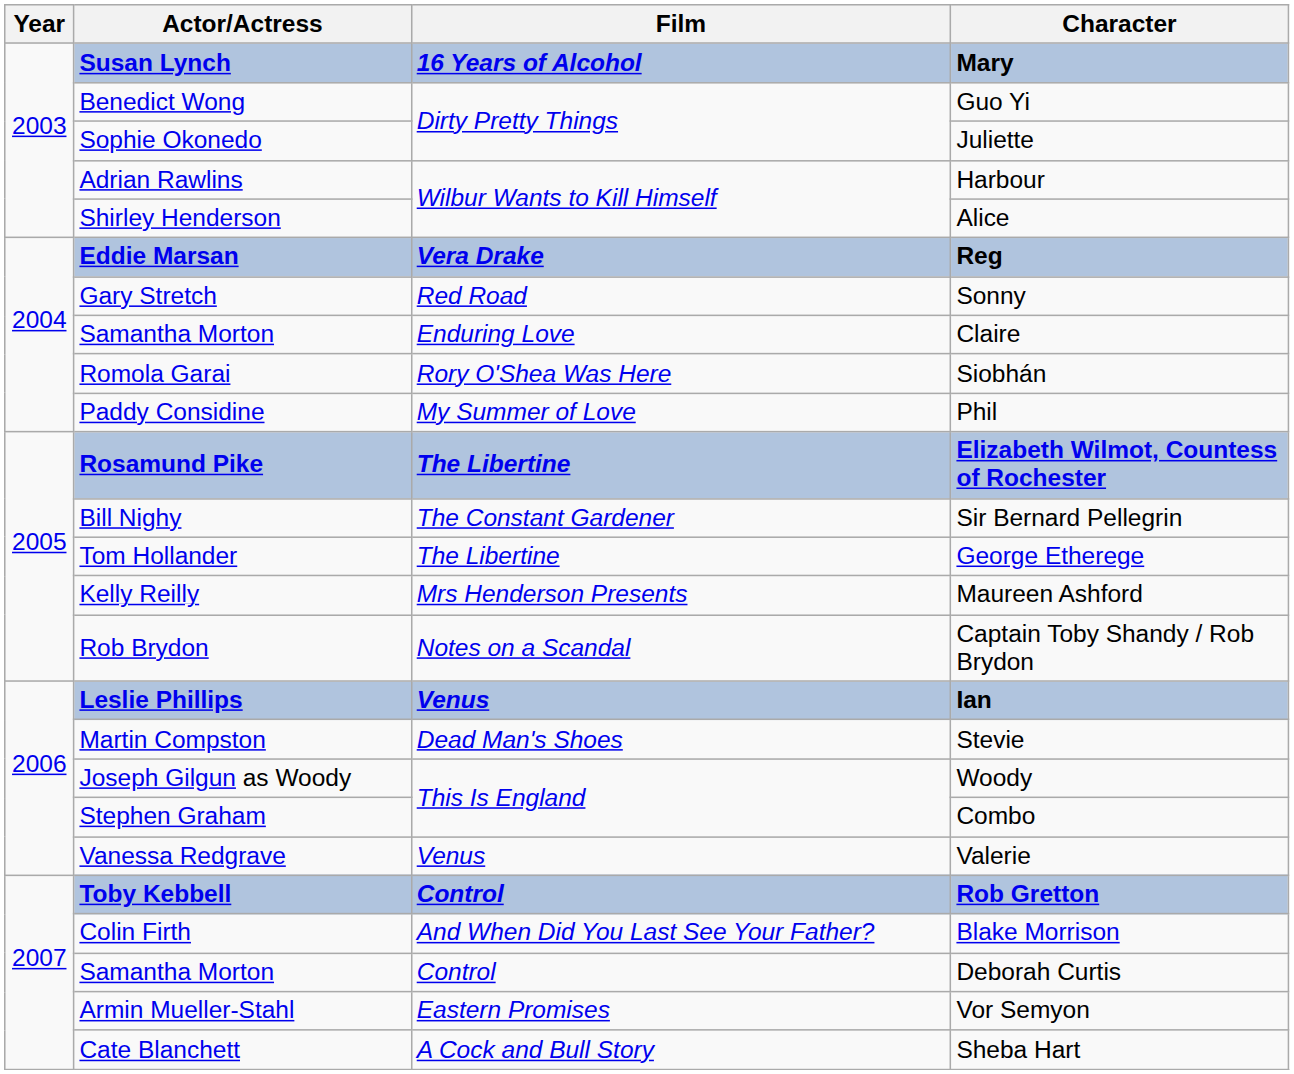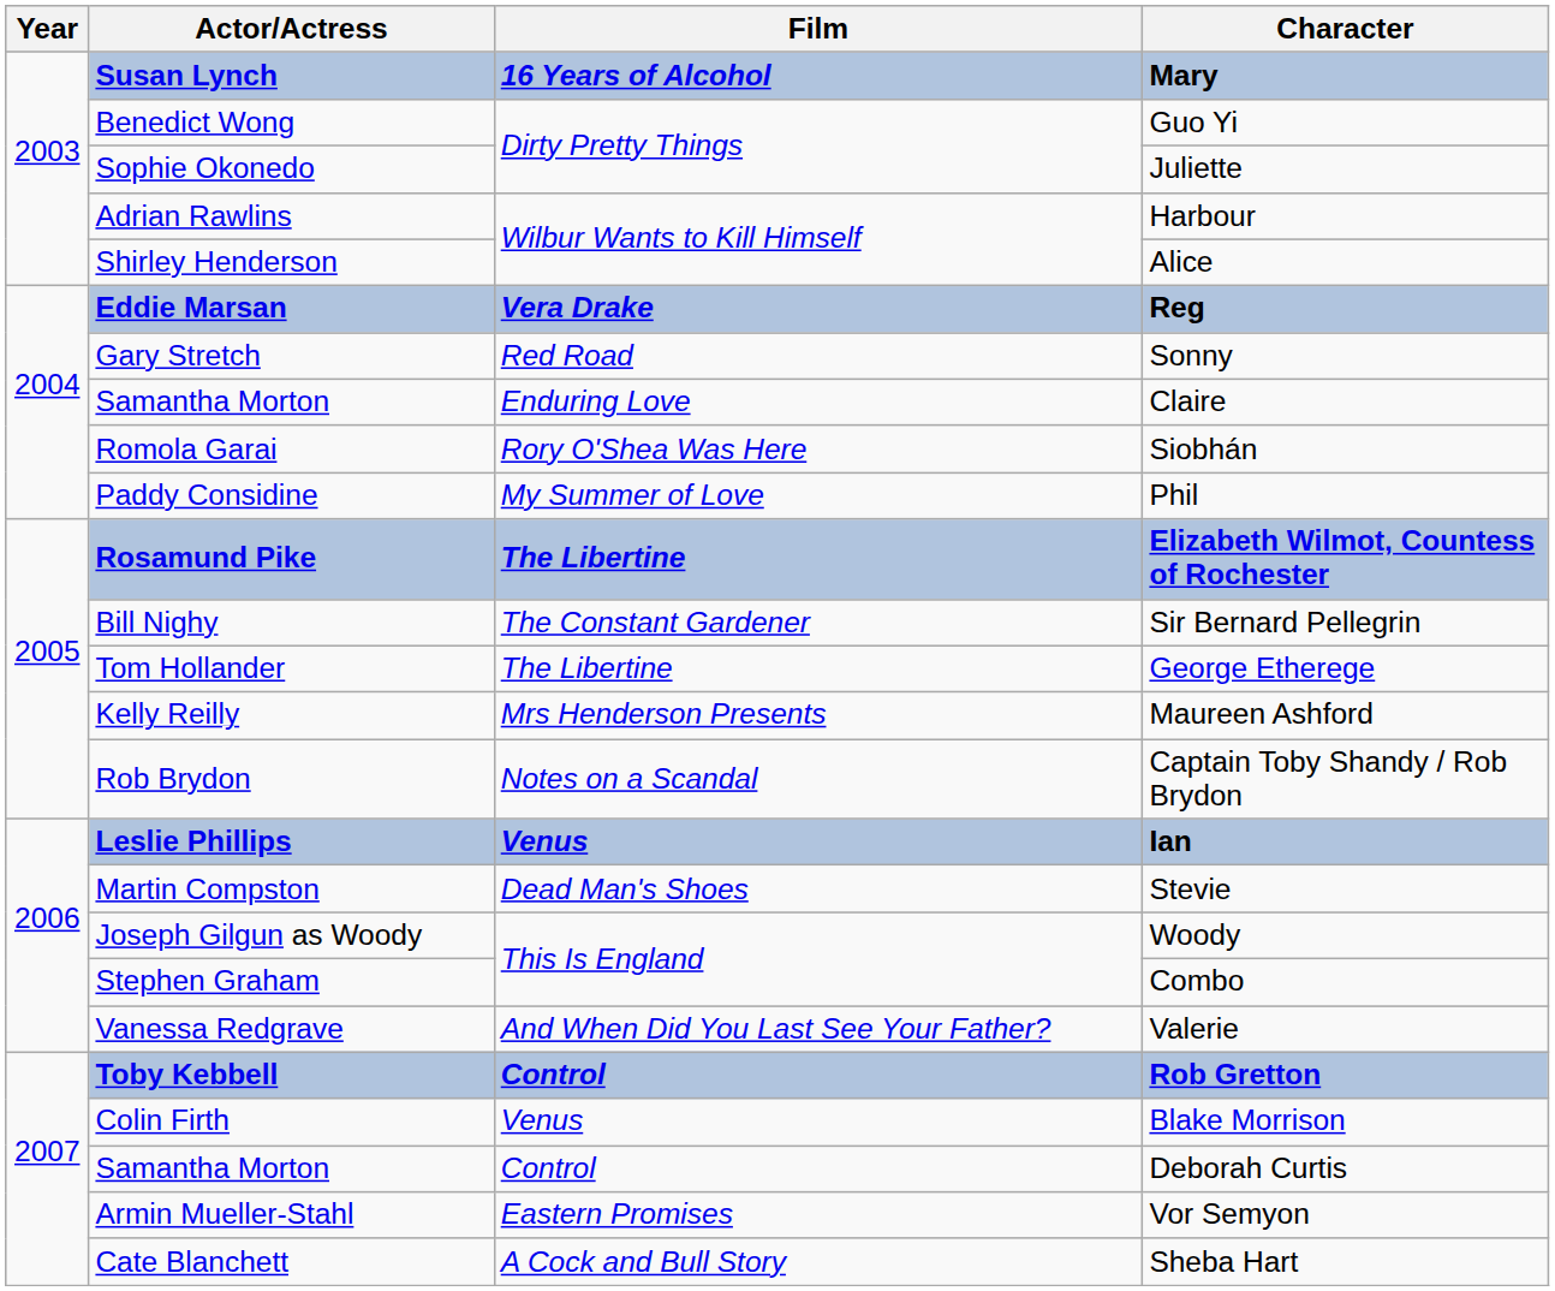Valerie | Film: Venus -> And When Did You Last See Your Father?
Blake Morrison | Film: And When Did You Last See Your Father? -> Venus
